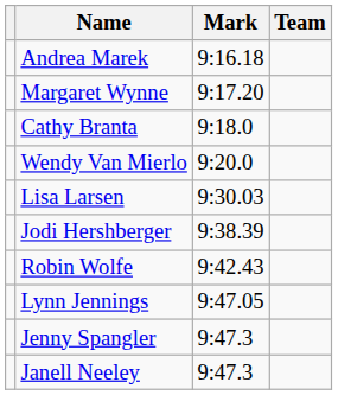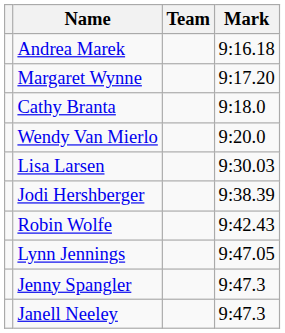columns swapped: Team <-> Mark
